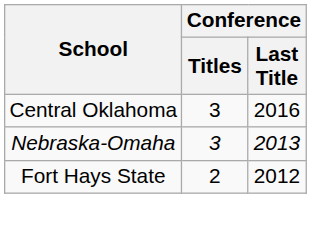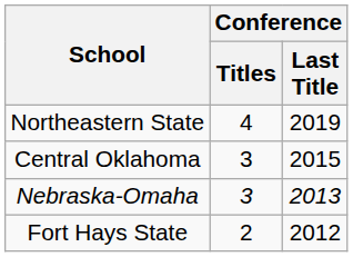+ row: Northeastern State | 4 | 2019
Central Oklahoma | Conference / Last Title: 2016 -> 2015
